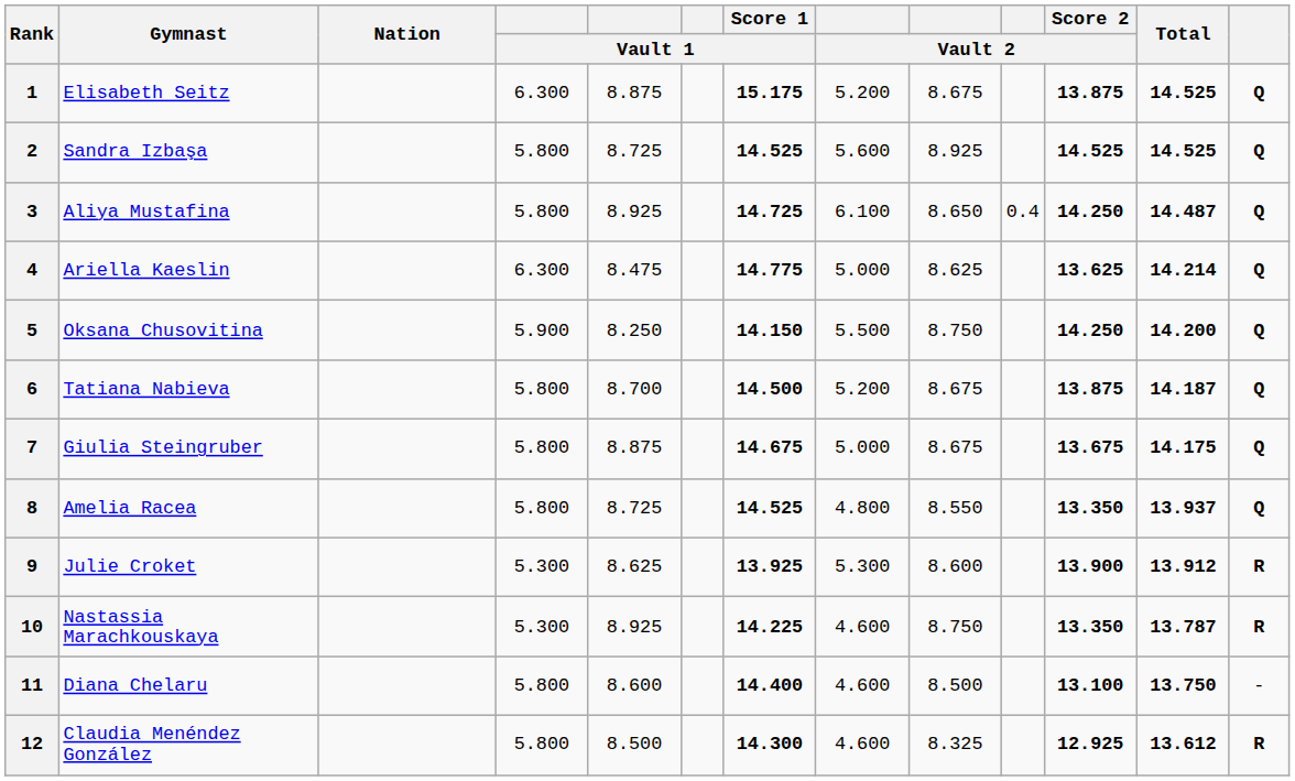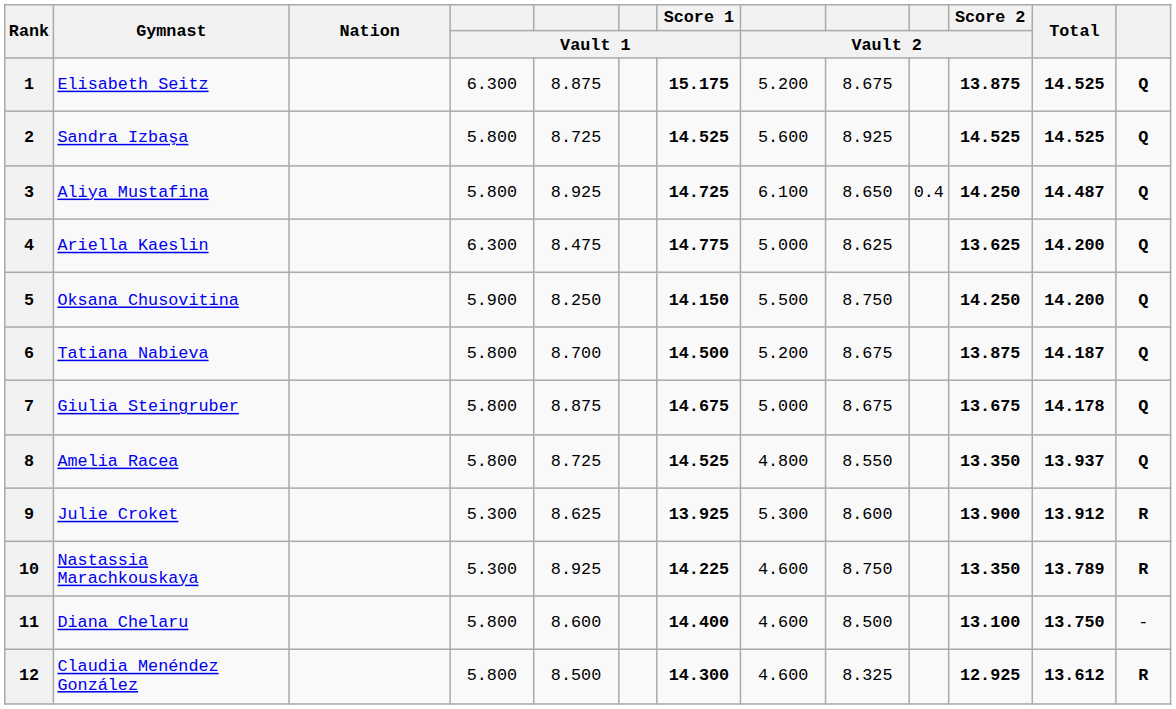4 | Total: 14.214 -> 14.200
7 | Total: 14.175 -> 14.178
10 | Total: 13.787 -> 13.789
